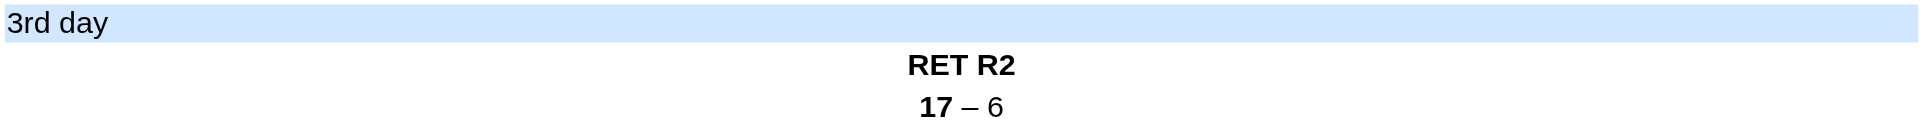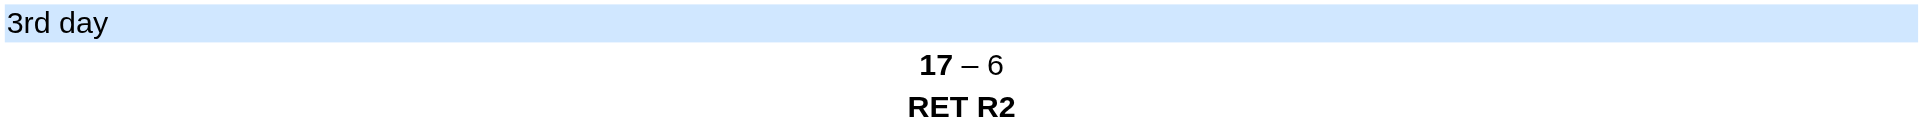rows swapped: RET R2 <-> 17 – 6
